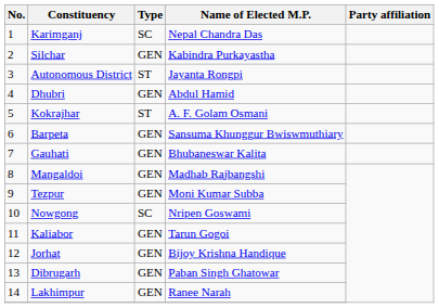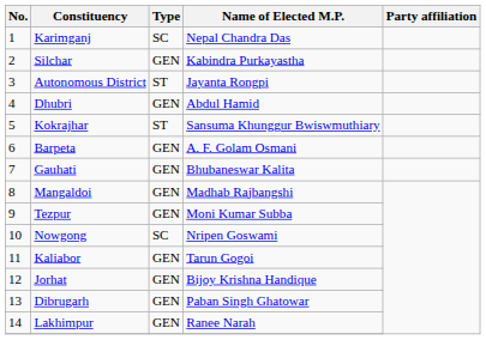Kokrajhar | Name of Elected M.P.: A. F. Golam Osmani -> Sansuma Khunggur Bwiswmuthiary
Barpeta | Name of Elected M.P.: Sansuma Khunggur Bwiswmuthiary -> A. F. Golam Osmani
